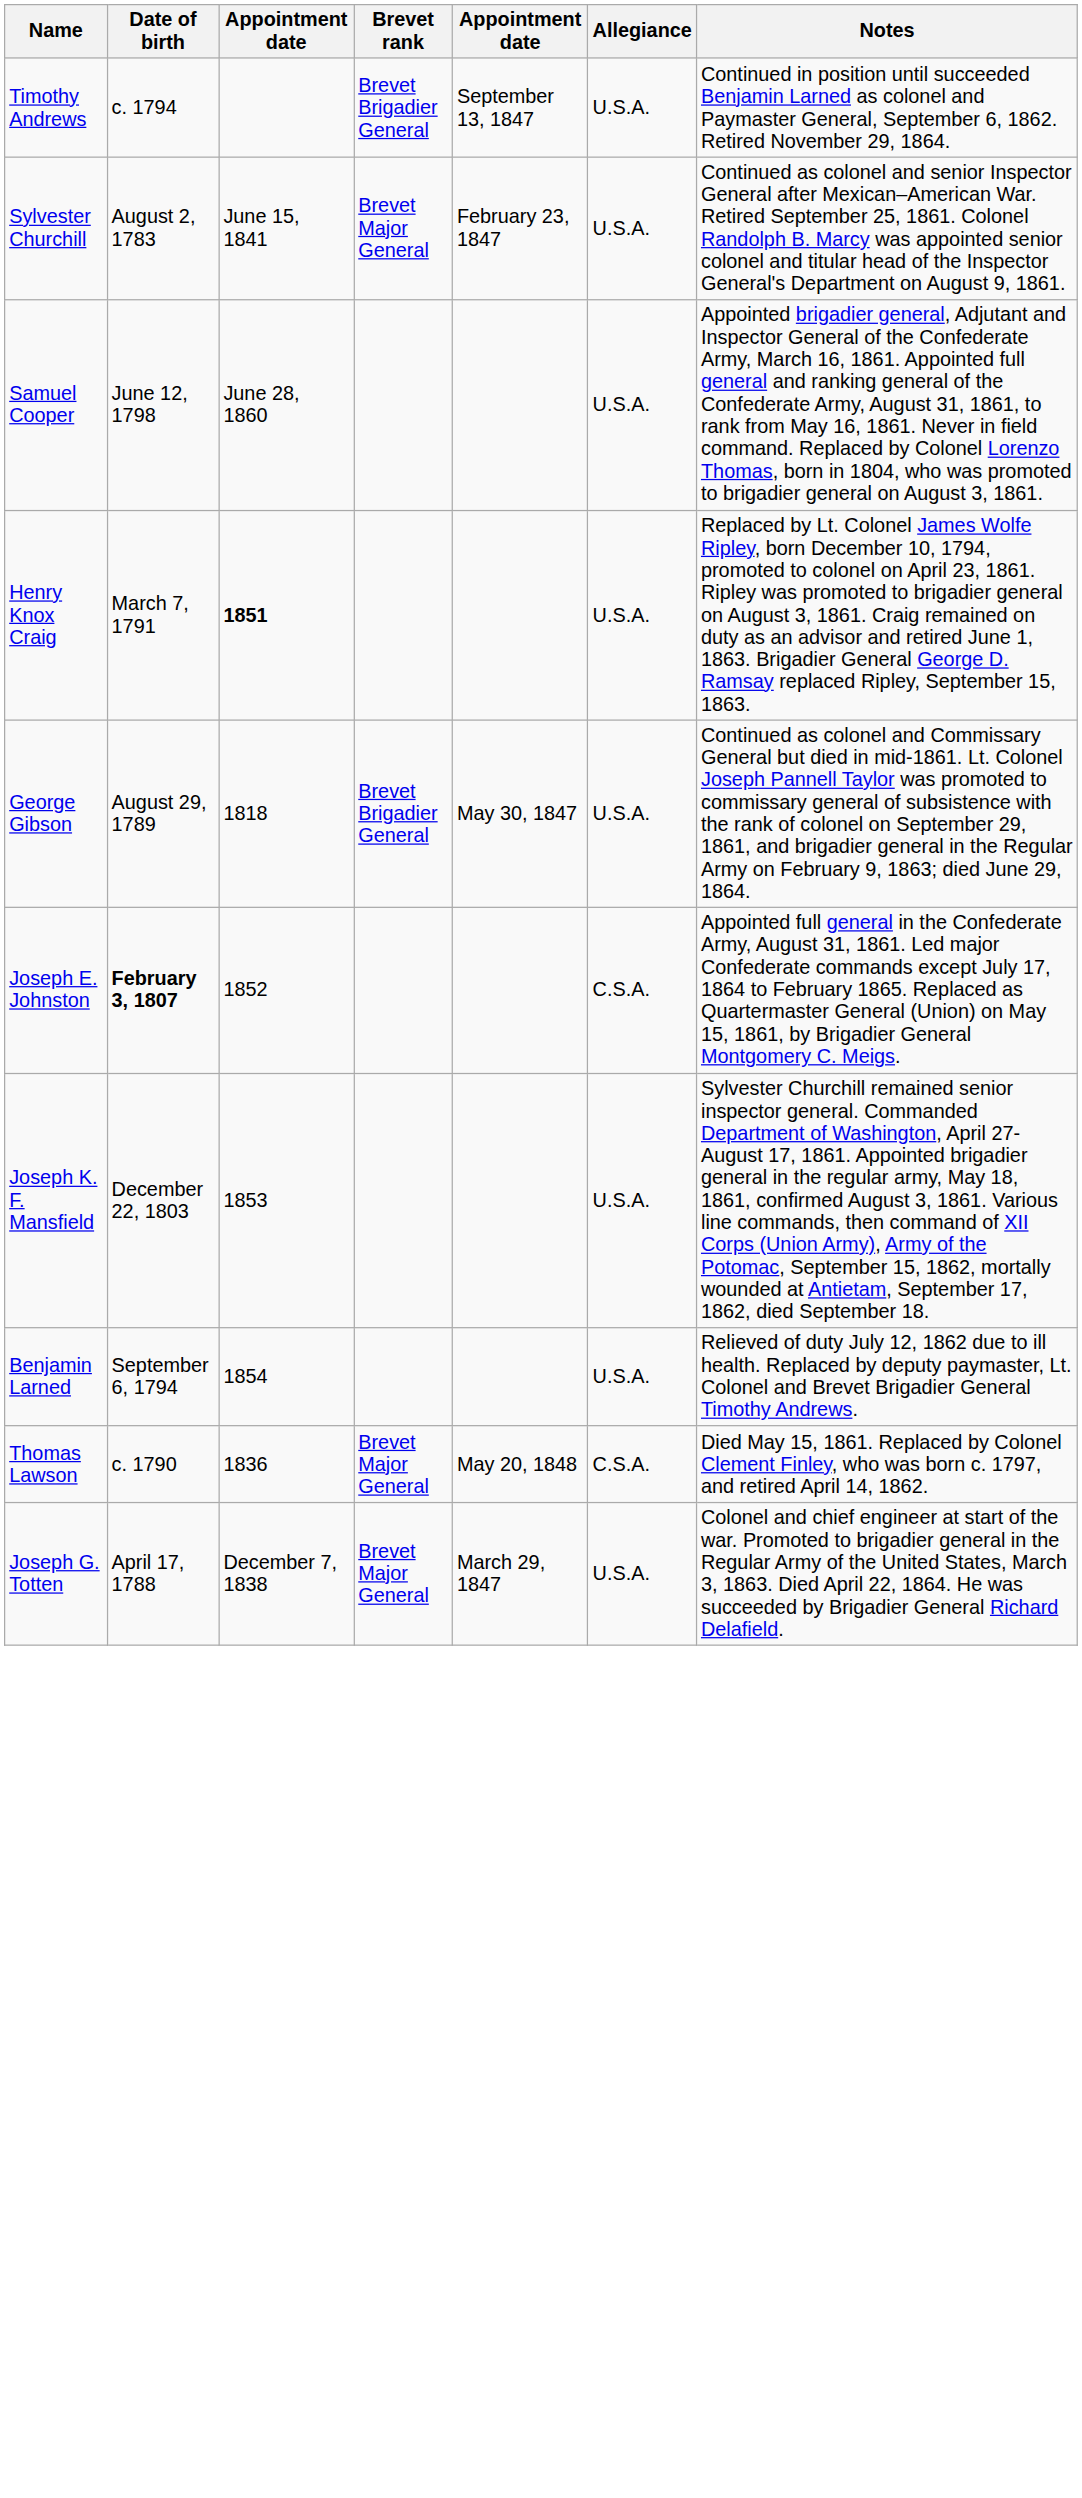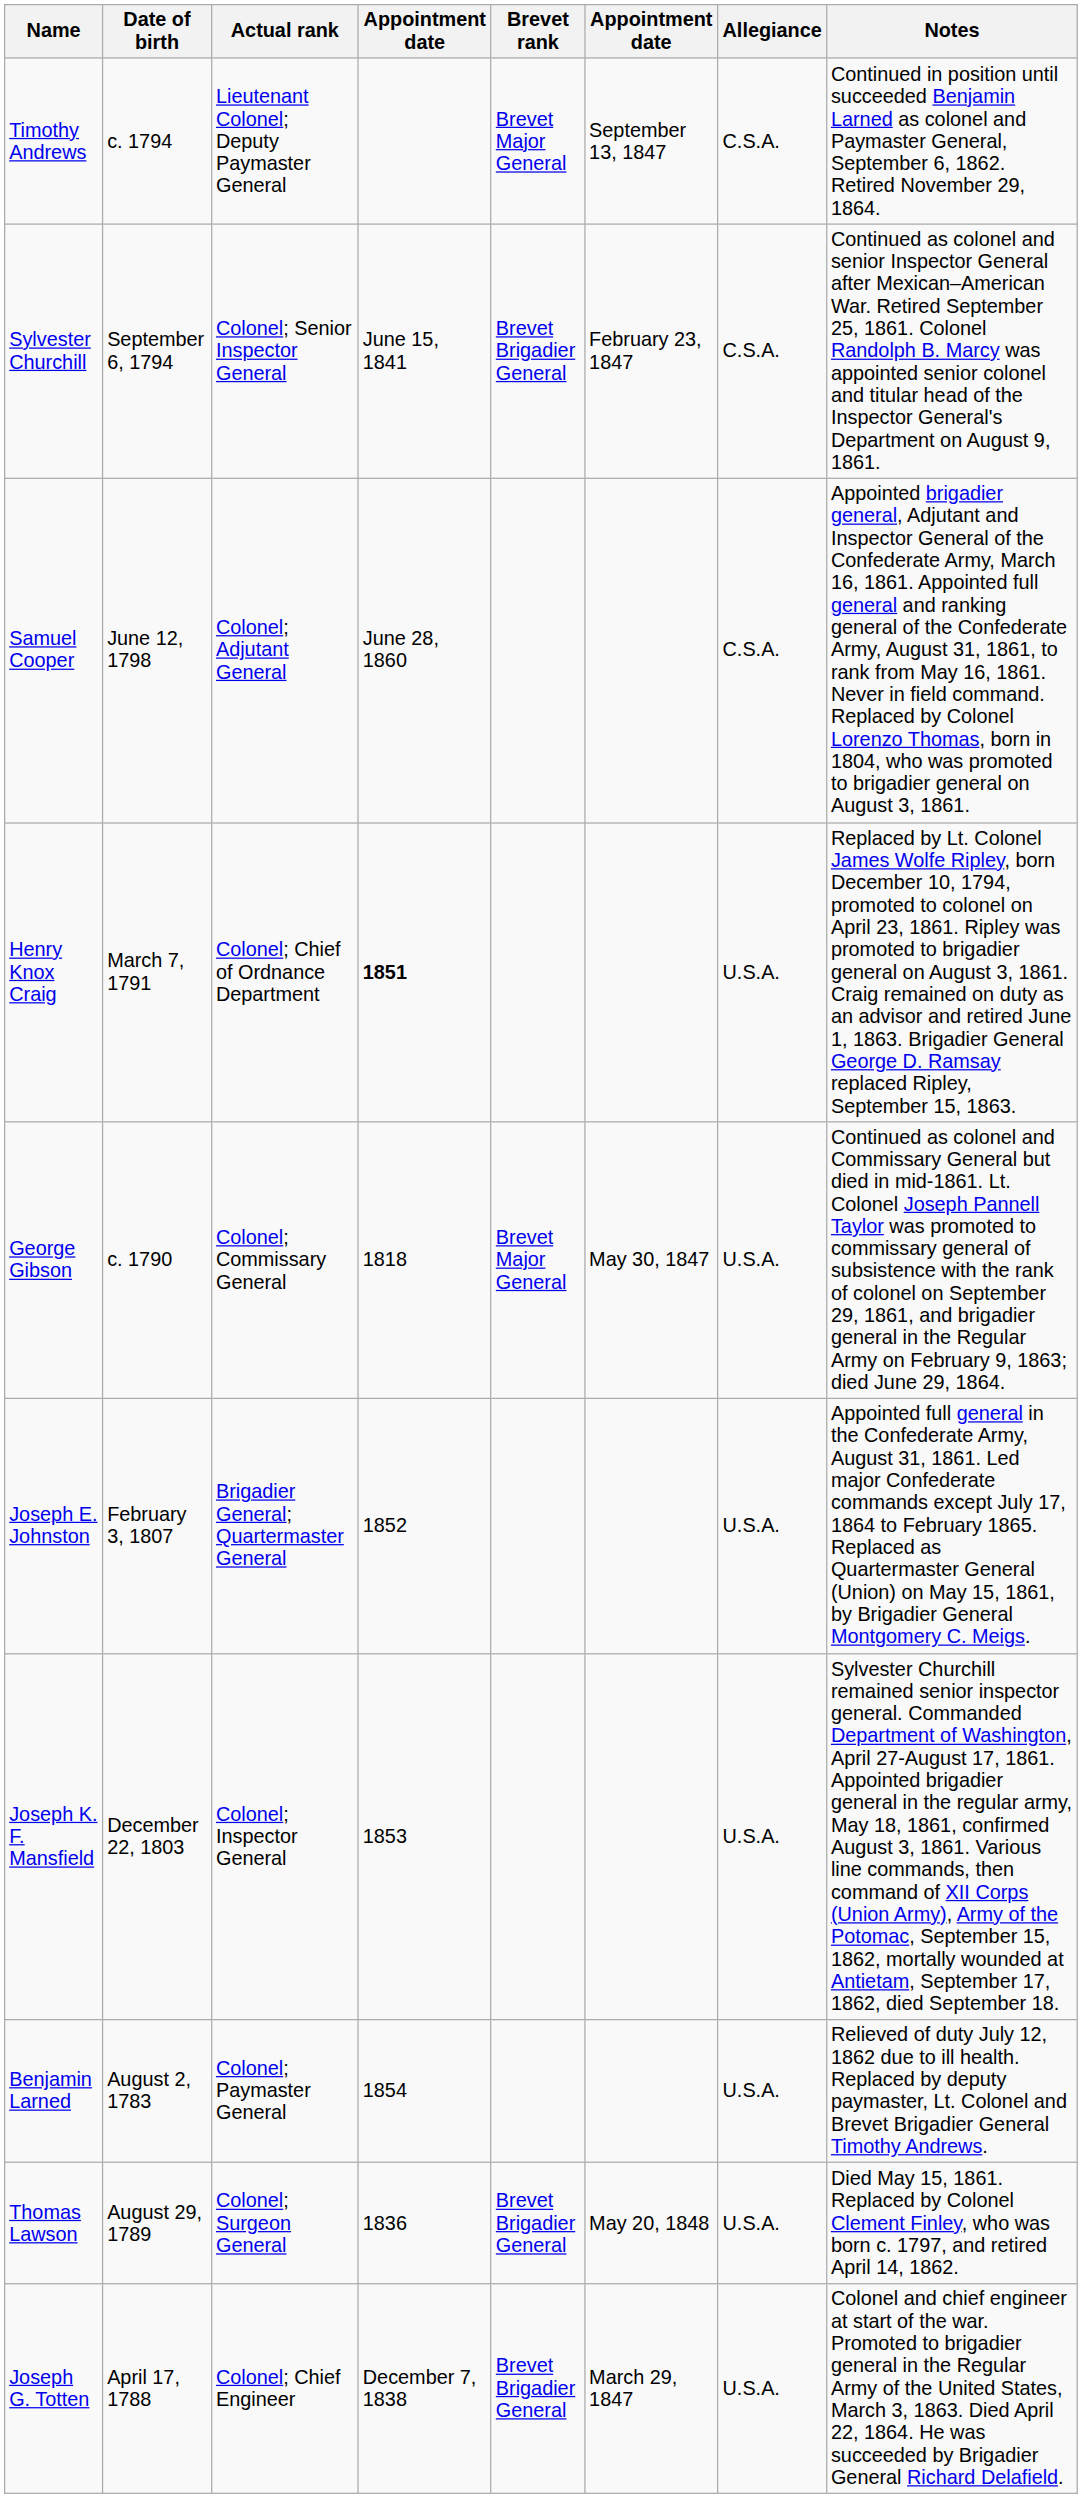+ column: Actual rank | Lieutenant Colonel; Deputy Paymaster General | Colonel; Senior Inspector General | Colonel; Adjutant General | Colonel; Chief of Ordnance Department | Colonel; Commissary General | Brigadier General; Quartermaster General | Colonel; Inspector General | Colonel; Paymaster General | Colonel; Surgeon General | Colonel; Chief Engineer
Timothy Andrews | Brevet rank: Brevet Brigadier General -> Brevet Major General
Timothy Andrews | Allegiance: U.S.A. -> C.S.A.
Sylvester Churchill | Date of birth: August 2, 1783 -> September 6, 1794
Sylvester Churchill | Brevet rank: Brevet Major General -> Brevet Brigadier General
Sylvester Churchill | Allegiance: U.S.A. -> C.S.A.
Samuel Cooper | Allegiance: U.S.A. -> C.S.A.
George Gibson | Date of birth: August 29, 1789 -> c. 1790
George Gibson | Brevet rank: Brevet Brigadier General -> Brevet Major General
Joseph E. Johnston | Date of birth: bold -> normal
Joseph E. Johnston | Allegiance: C.S.A. -> U.S.A.
Benjamin Larned | Date of birth: September 6, 1794 -> August 2, 1783
Thomas Lawson | Date of birth: c. 1790 -> August 29, 1789
Thomas Lawson | Brevet rank: Brevet Major General -> Brevet Brigadier General
Thomas Lawson | Allegiance: C.S.A. -> U.S.A.
Joseph G. Totten | Brevet rank: Brevet Major General -> Brevet Brigadier General
